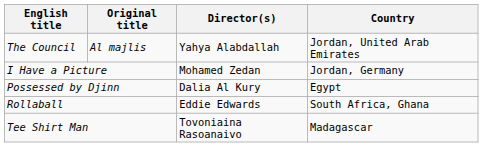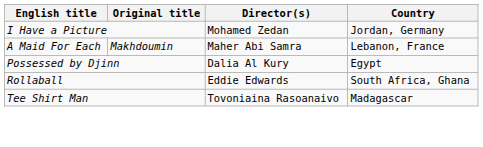- row: The Council | Al majlis | Yahya Alabdallah | Jordan, United Arab Emirates
+ row: A Maid For Each | Makhdoumin | Maher Abi Samra | Lebanon, France
